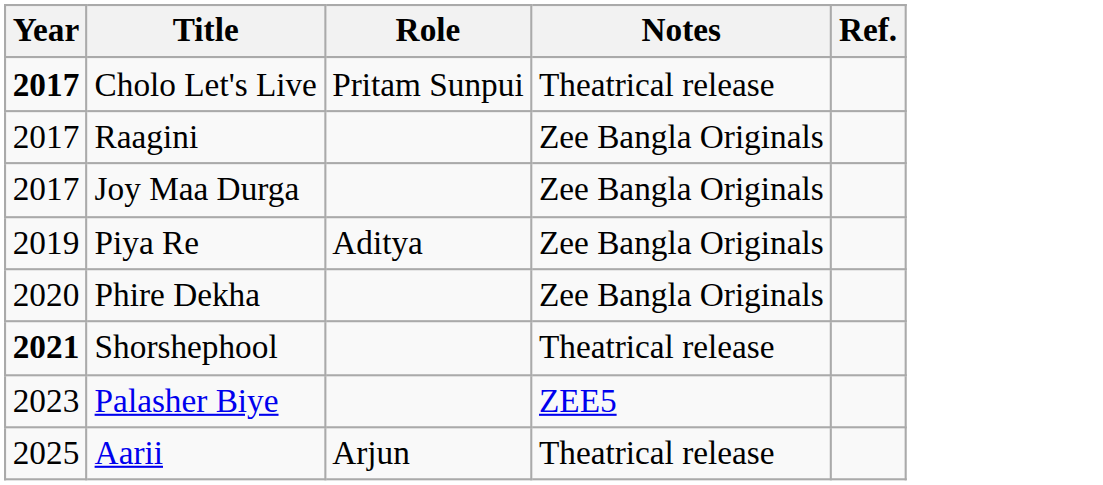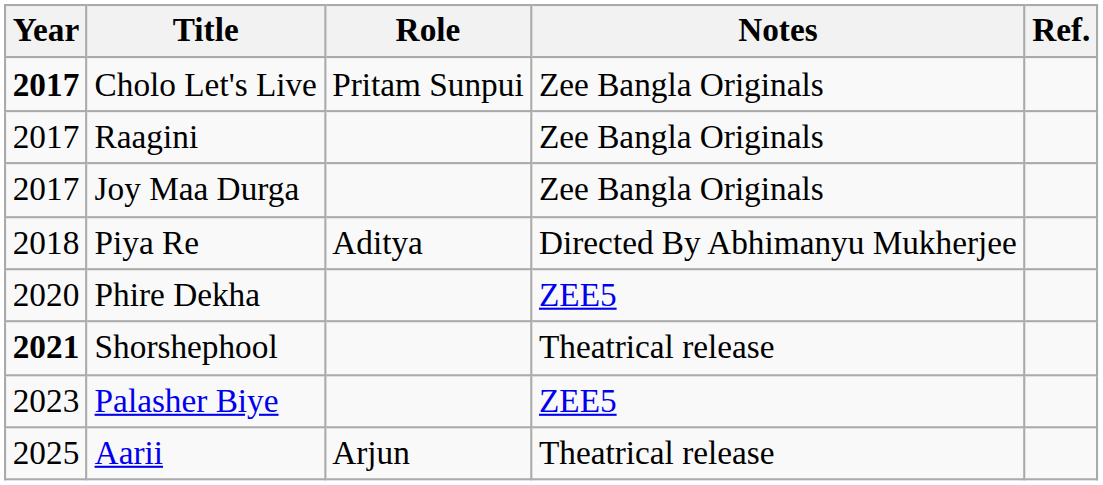Cholo Let's Live | Notes: Theatrical release -> Zee Bangla Originals
Piya Re | Year: 2019 -> 2018
Piya Re | Notes: Zee Bangla Originals -> Directed By Abhimanyu Mukherjee
Phire Dekha | Notes: Zee Bangla Originals -> ZEE5
